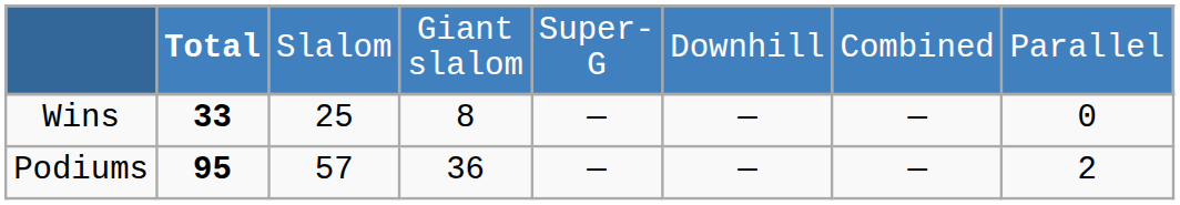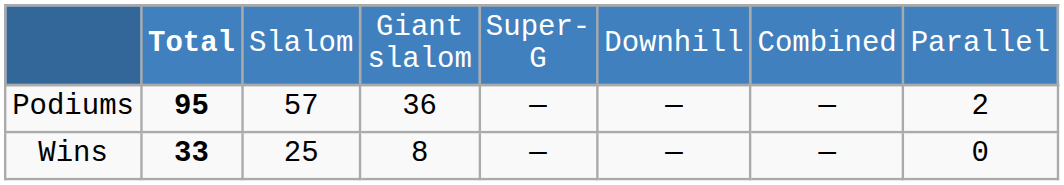rows swapped: Wins <-> Podiums
